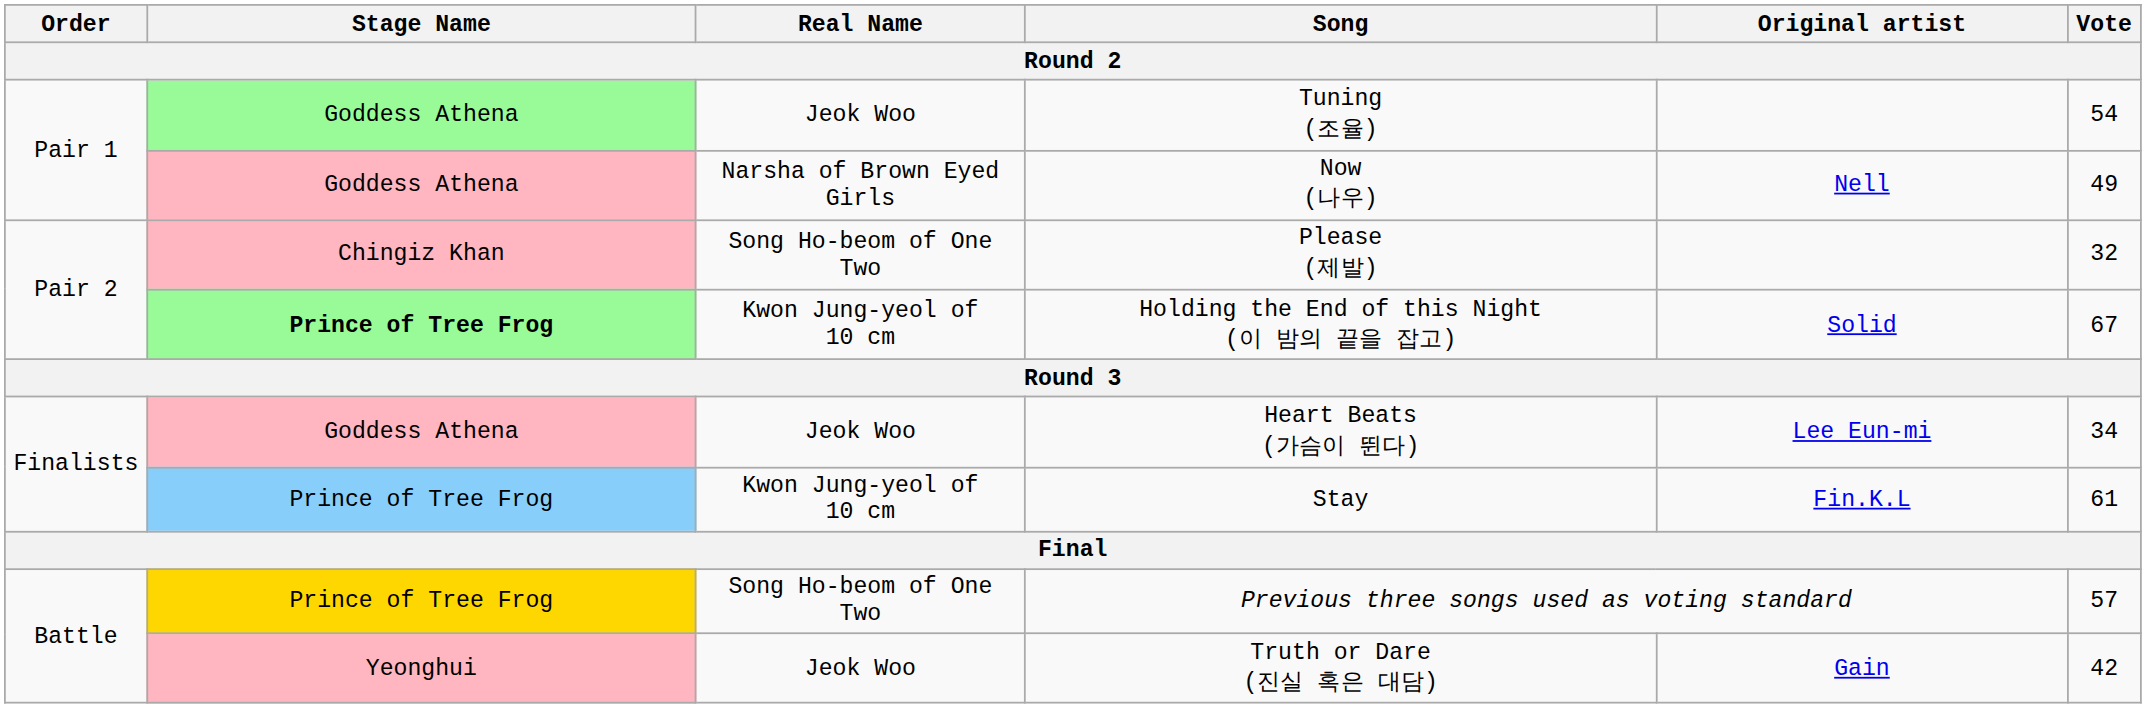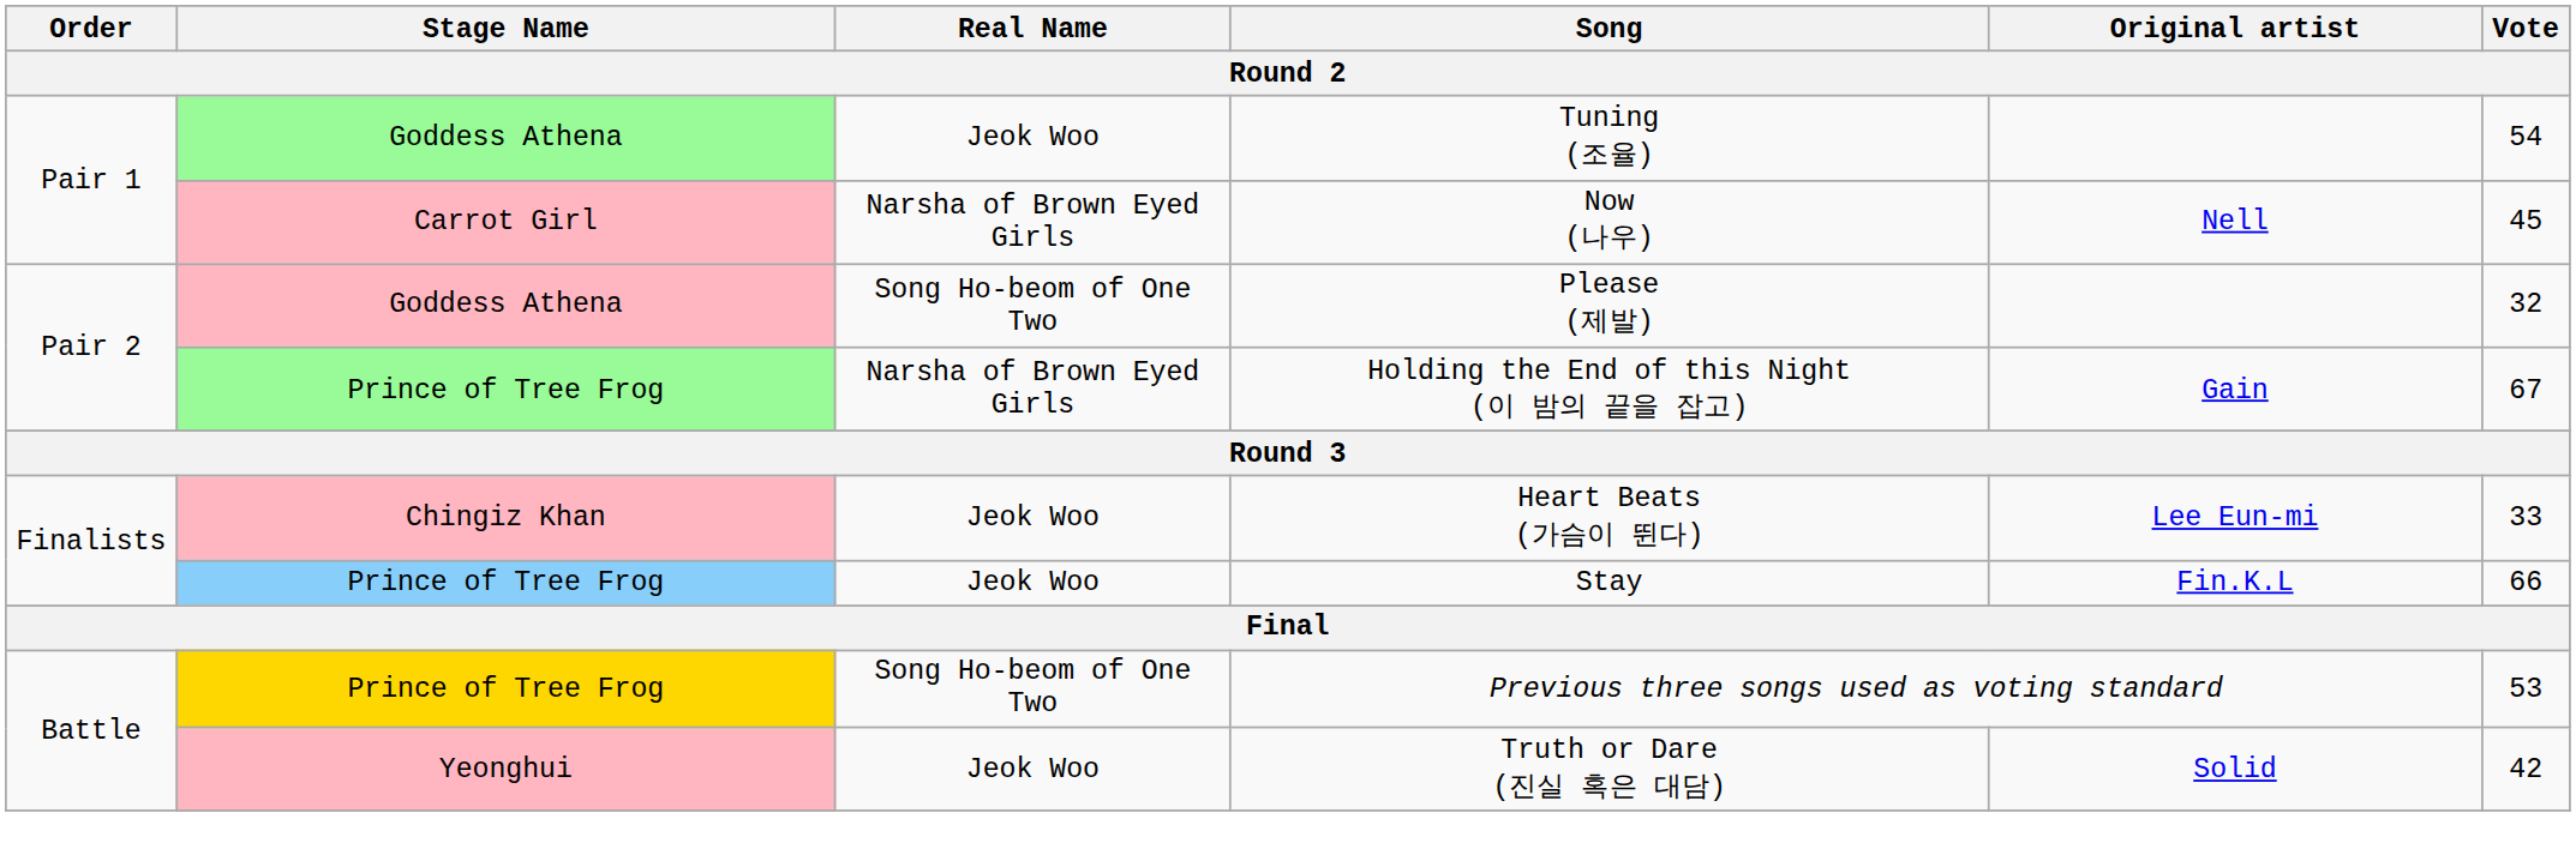Now (나우) | Stage Name: Goddess Athena -> Carrot Girl
Now (나우) | Vote: 49 -> 45
Please (제발) | Stage Name: Chingiz Khan -> Goddess Athena
Holding the End of this Night (이 밤의 끝을 잡고) | Stage Name: bold -> normal
Holding the End of this Night (이 밤의 끝을 잡고) | Real Name: Kwon Jung-yeol of 10 cm -> Narsha of Brown Eyed Girls
Holding the End of this Night (이 밤의 끝을 잡고) | Original artist: Solid -> Gain
Heart Beats (가슴이 뛴다) | Stage Name: Goddess Athena -> Chingiz Khan
Heart Beats (가슴이 뛴다) | Vote: 34 -> 33
Stay | Real Name: Kwon Jung-yeol of 10 cm -> Jeok Woo
Stay | Vote: 61 -> 66
Previous three songs used as voting standard | Vote: 57 -> 53
Truth or Dare (진실 혹은 대담) | Original artist: Gain -> Solid
